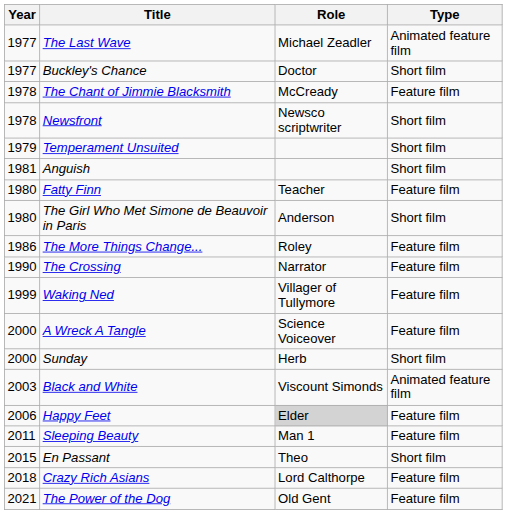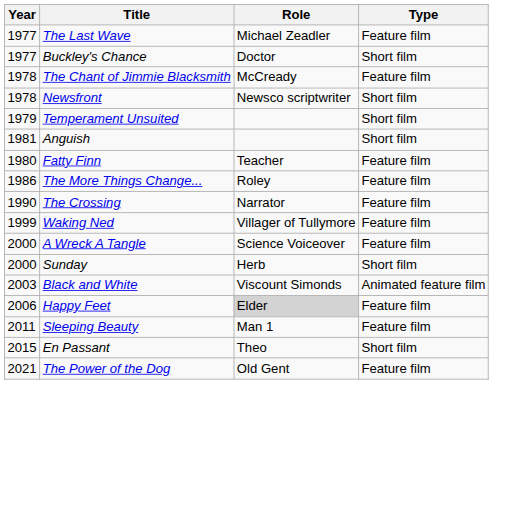The Last Wave | Type: Animated feature film -> Feature film
- row: 1980 | The Girl Who Met Simone de Beauvoir in Paris | Anderson | Short film
- row: 2018 | Crazy Rich Asians | Lord Calthorpe | Feature film
